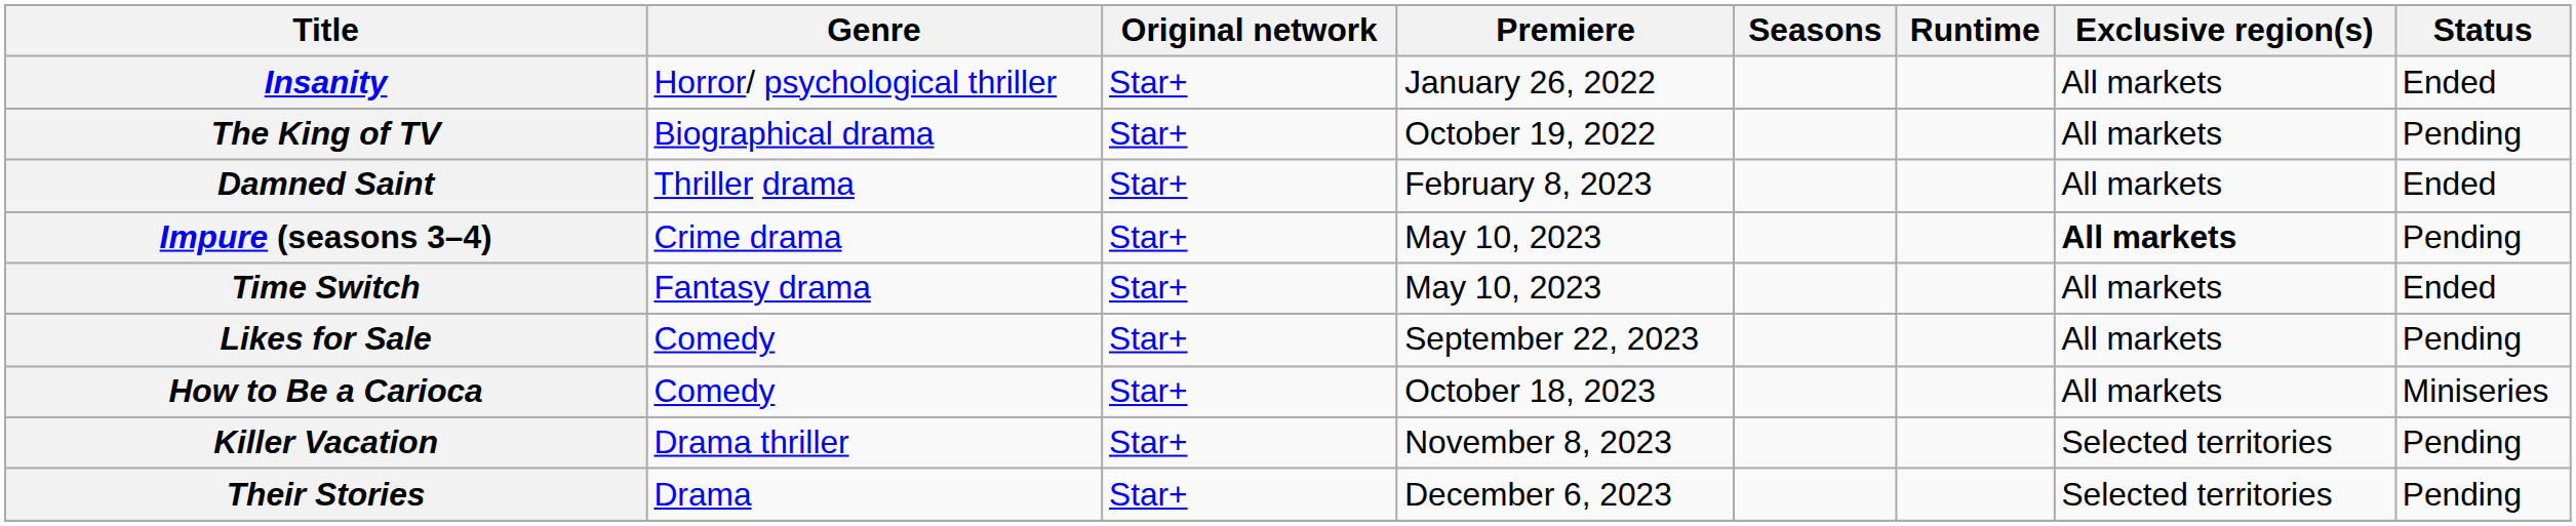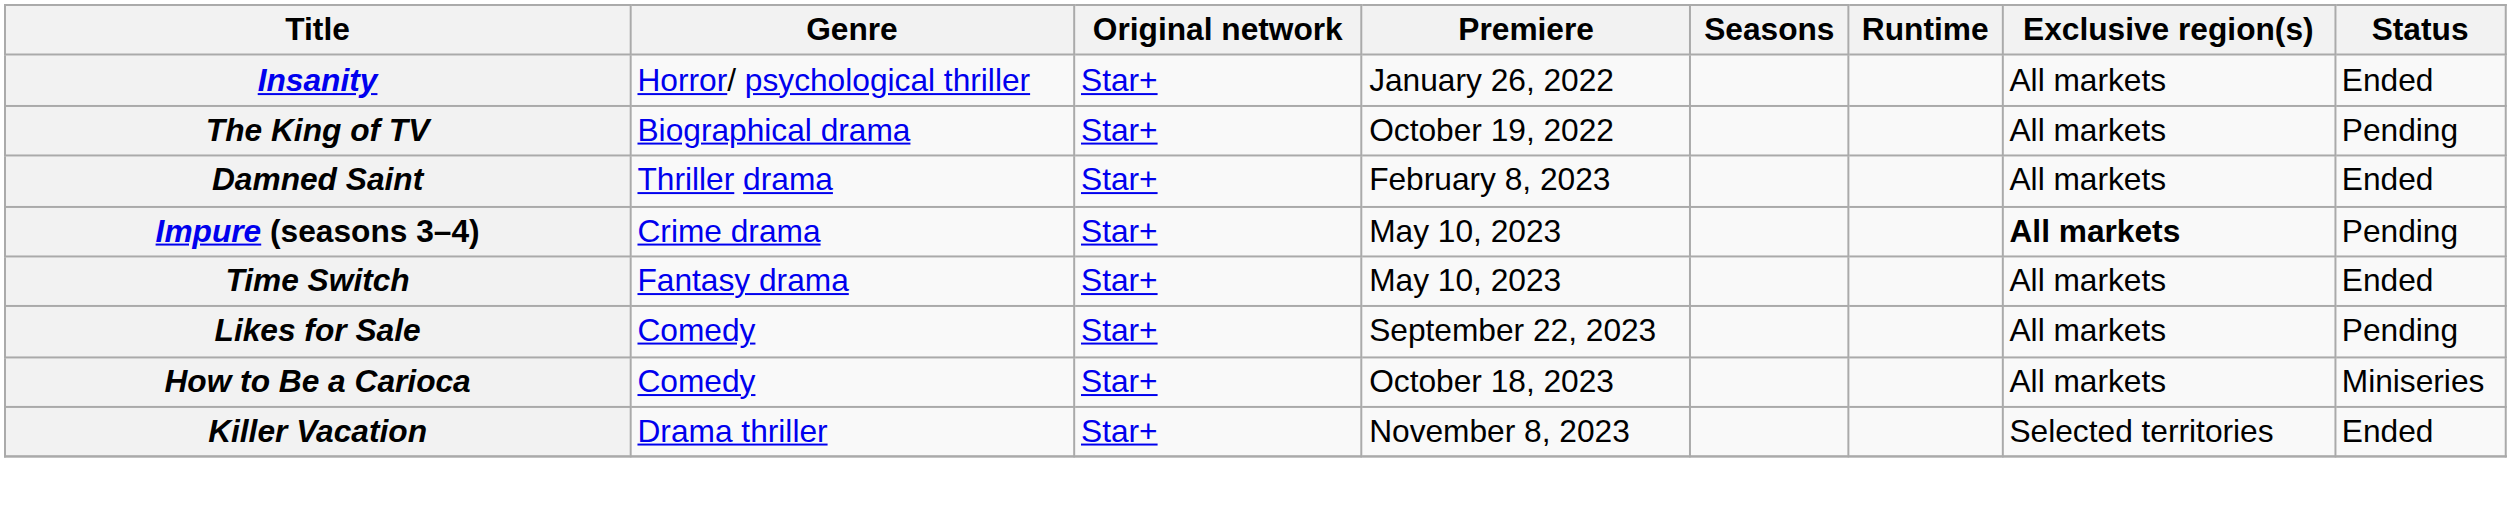Killer Vacation | Status: Pending -> Ended
- row: Their Stories | Drama | Star+ | December 6, 2023 | Selected territories | Pending
